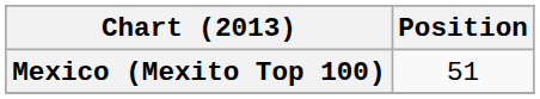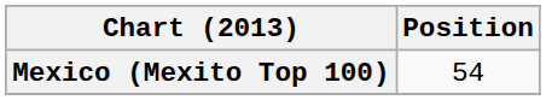Mexico (Mexito Top 100) | Position: 51 -> 54
